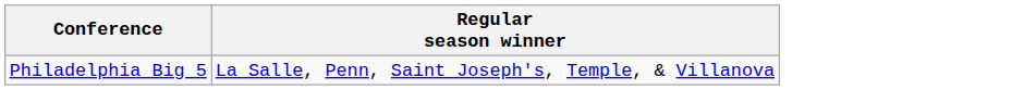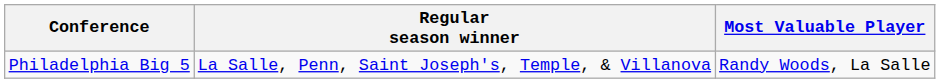+ column: Most Valuable Player | Randy Woods, La Salle
